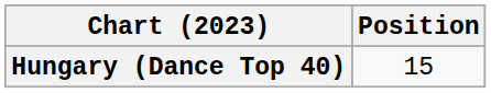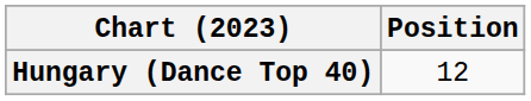Hungary (Dance Top 40) | Position: 15 -> 12
